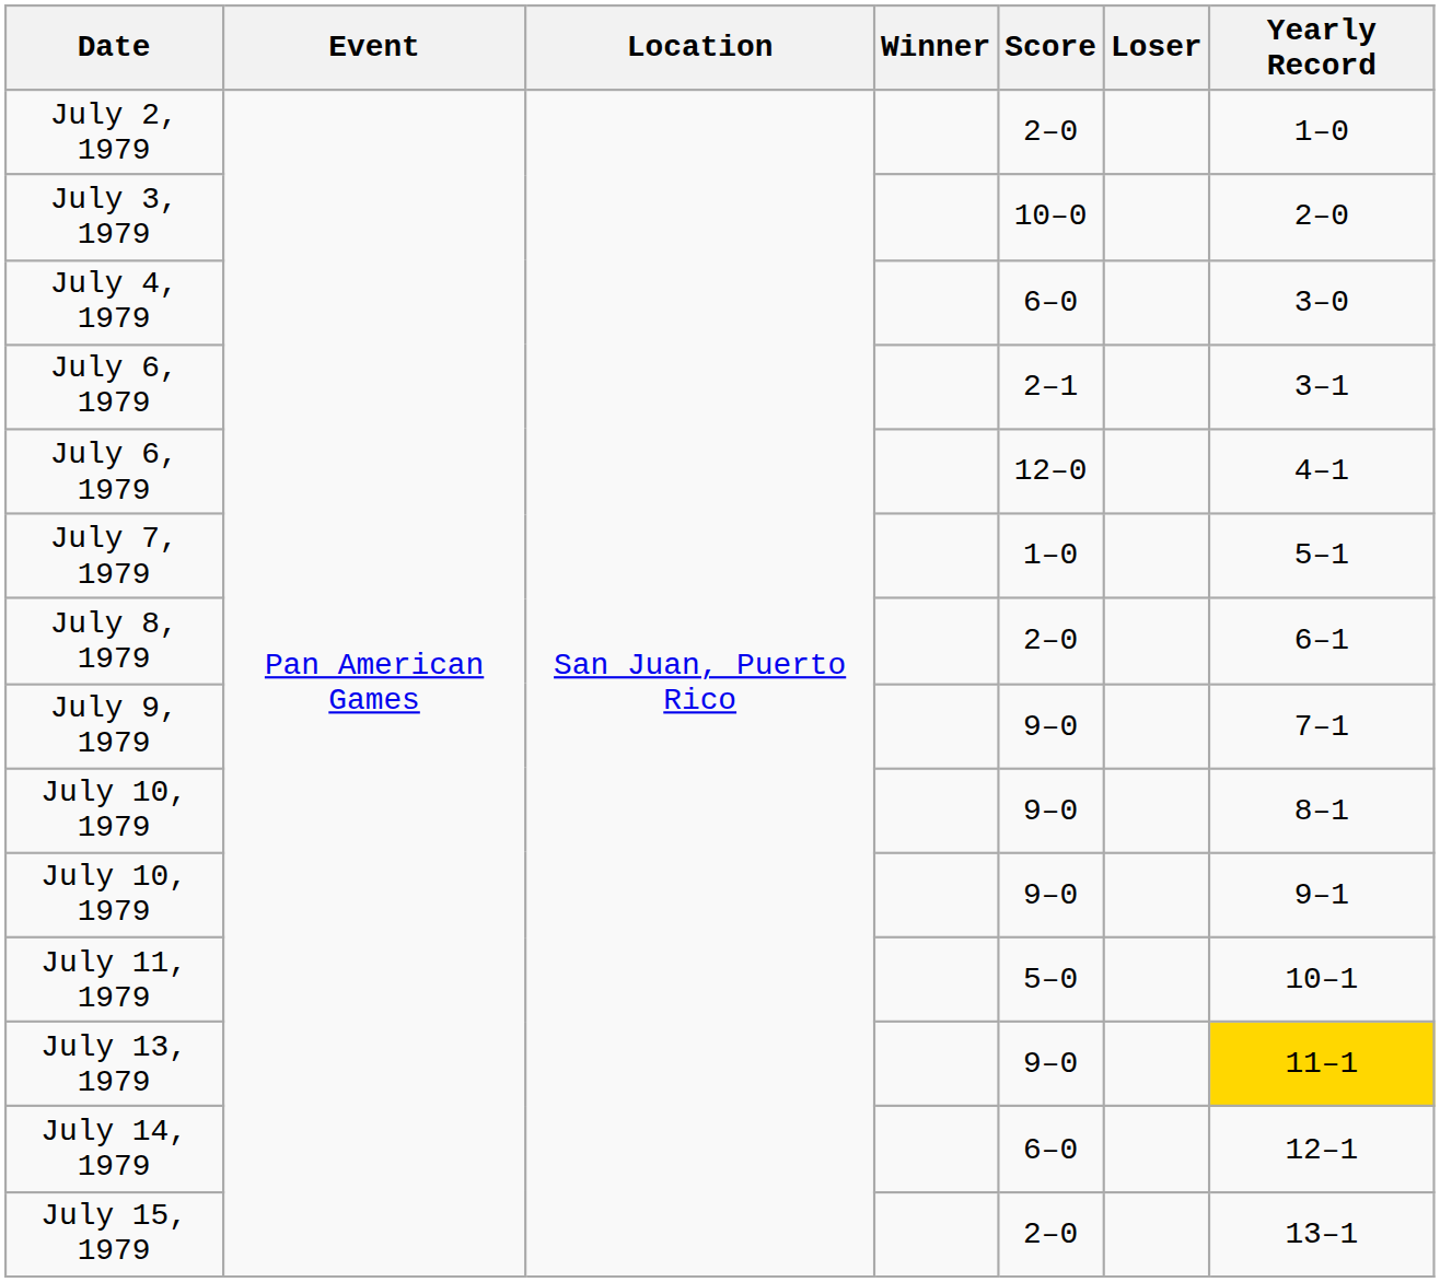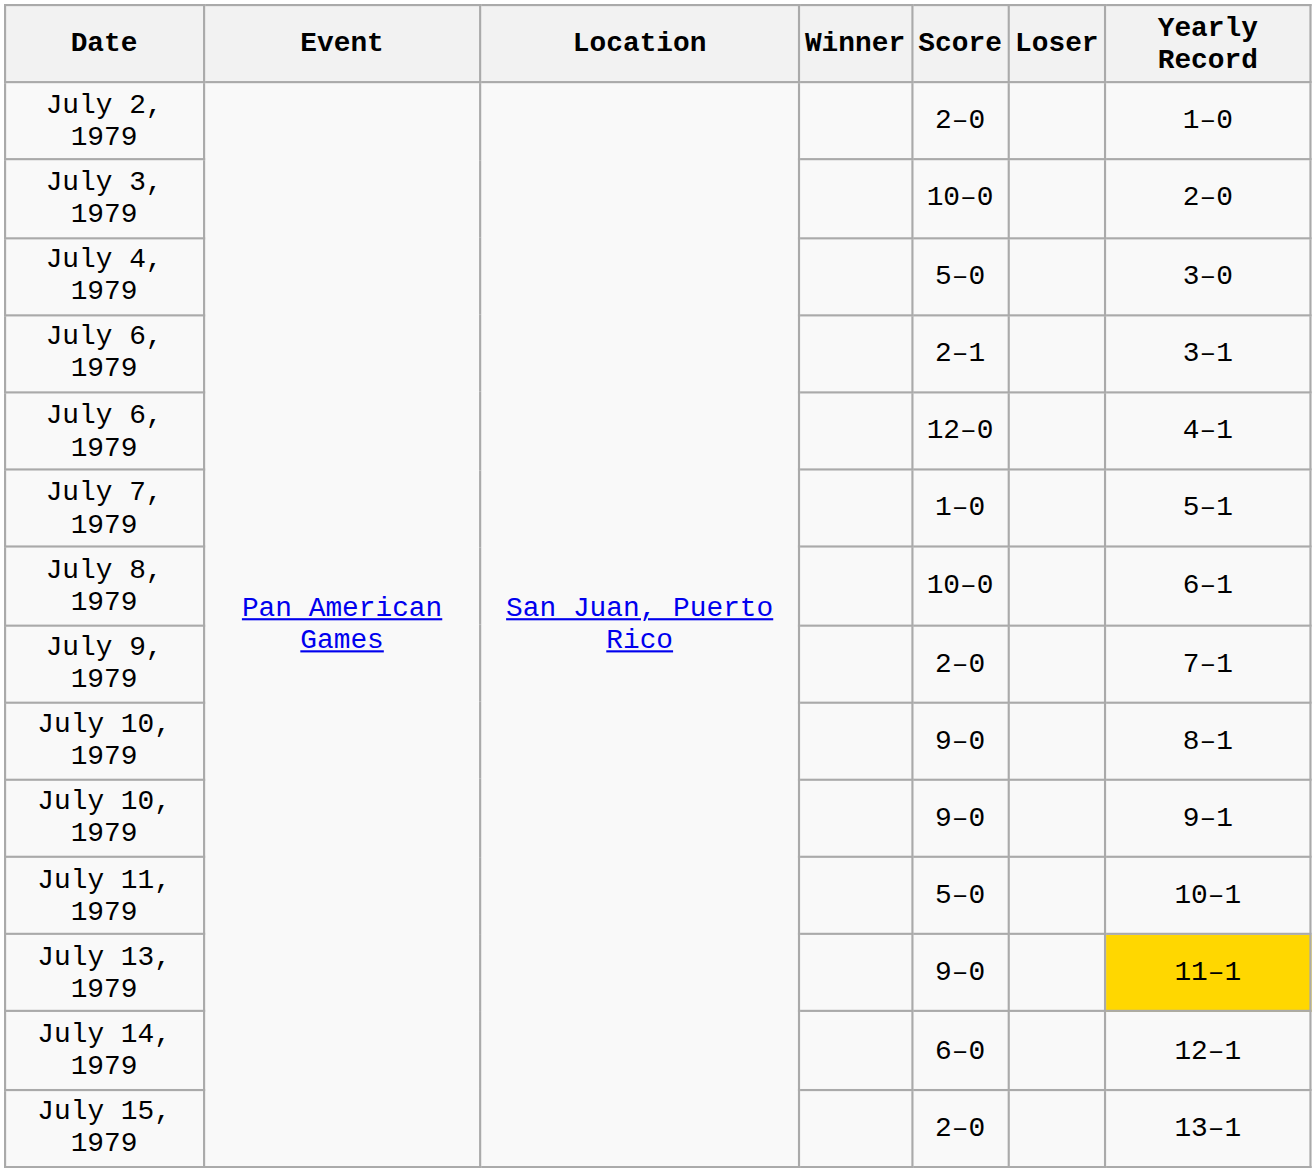July 4, 1979 | Score: 6–0 -> 5–0
July 8, 1979 | Score: 2–0 -> 10–0
July 9, 1979 | Score: 9–0 -> 2–0
